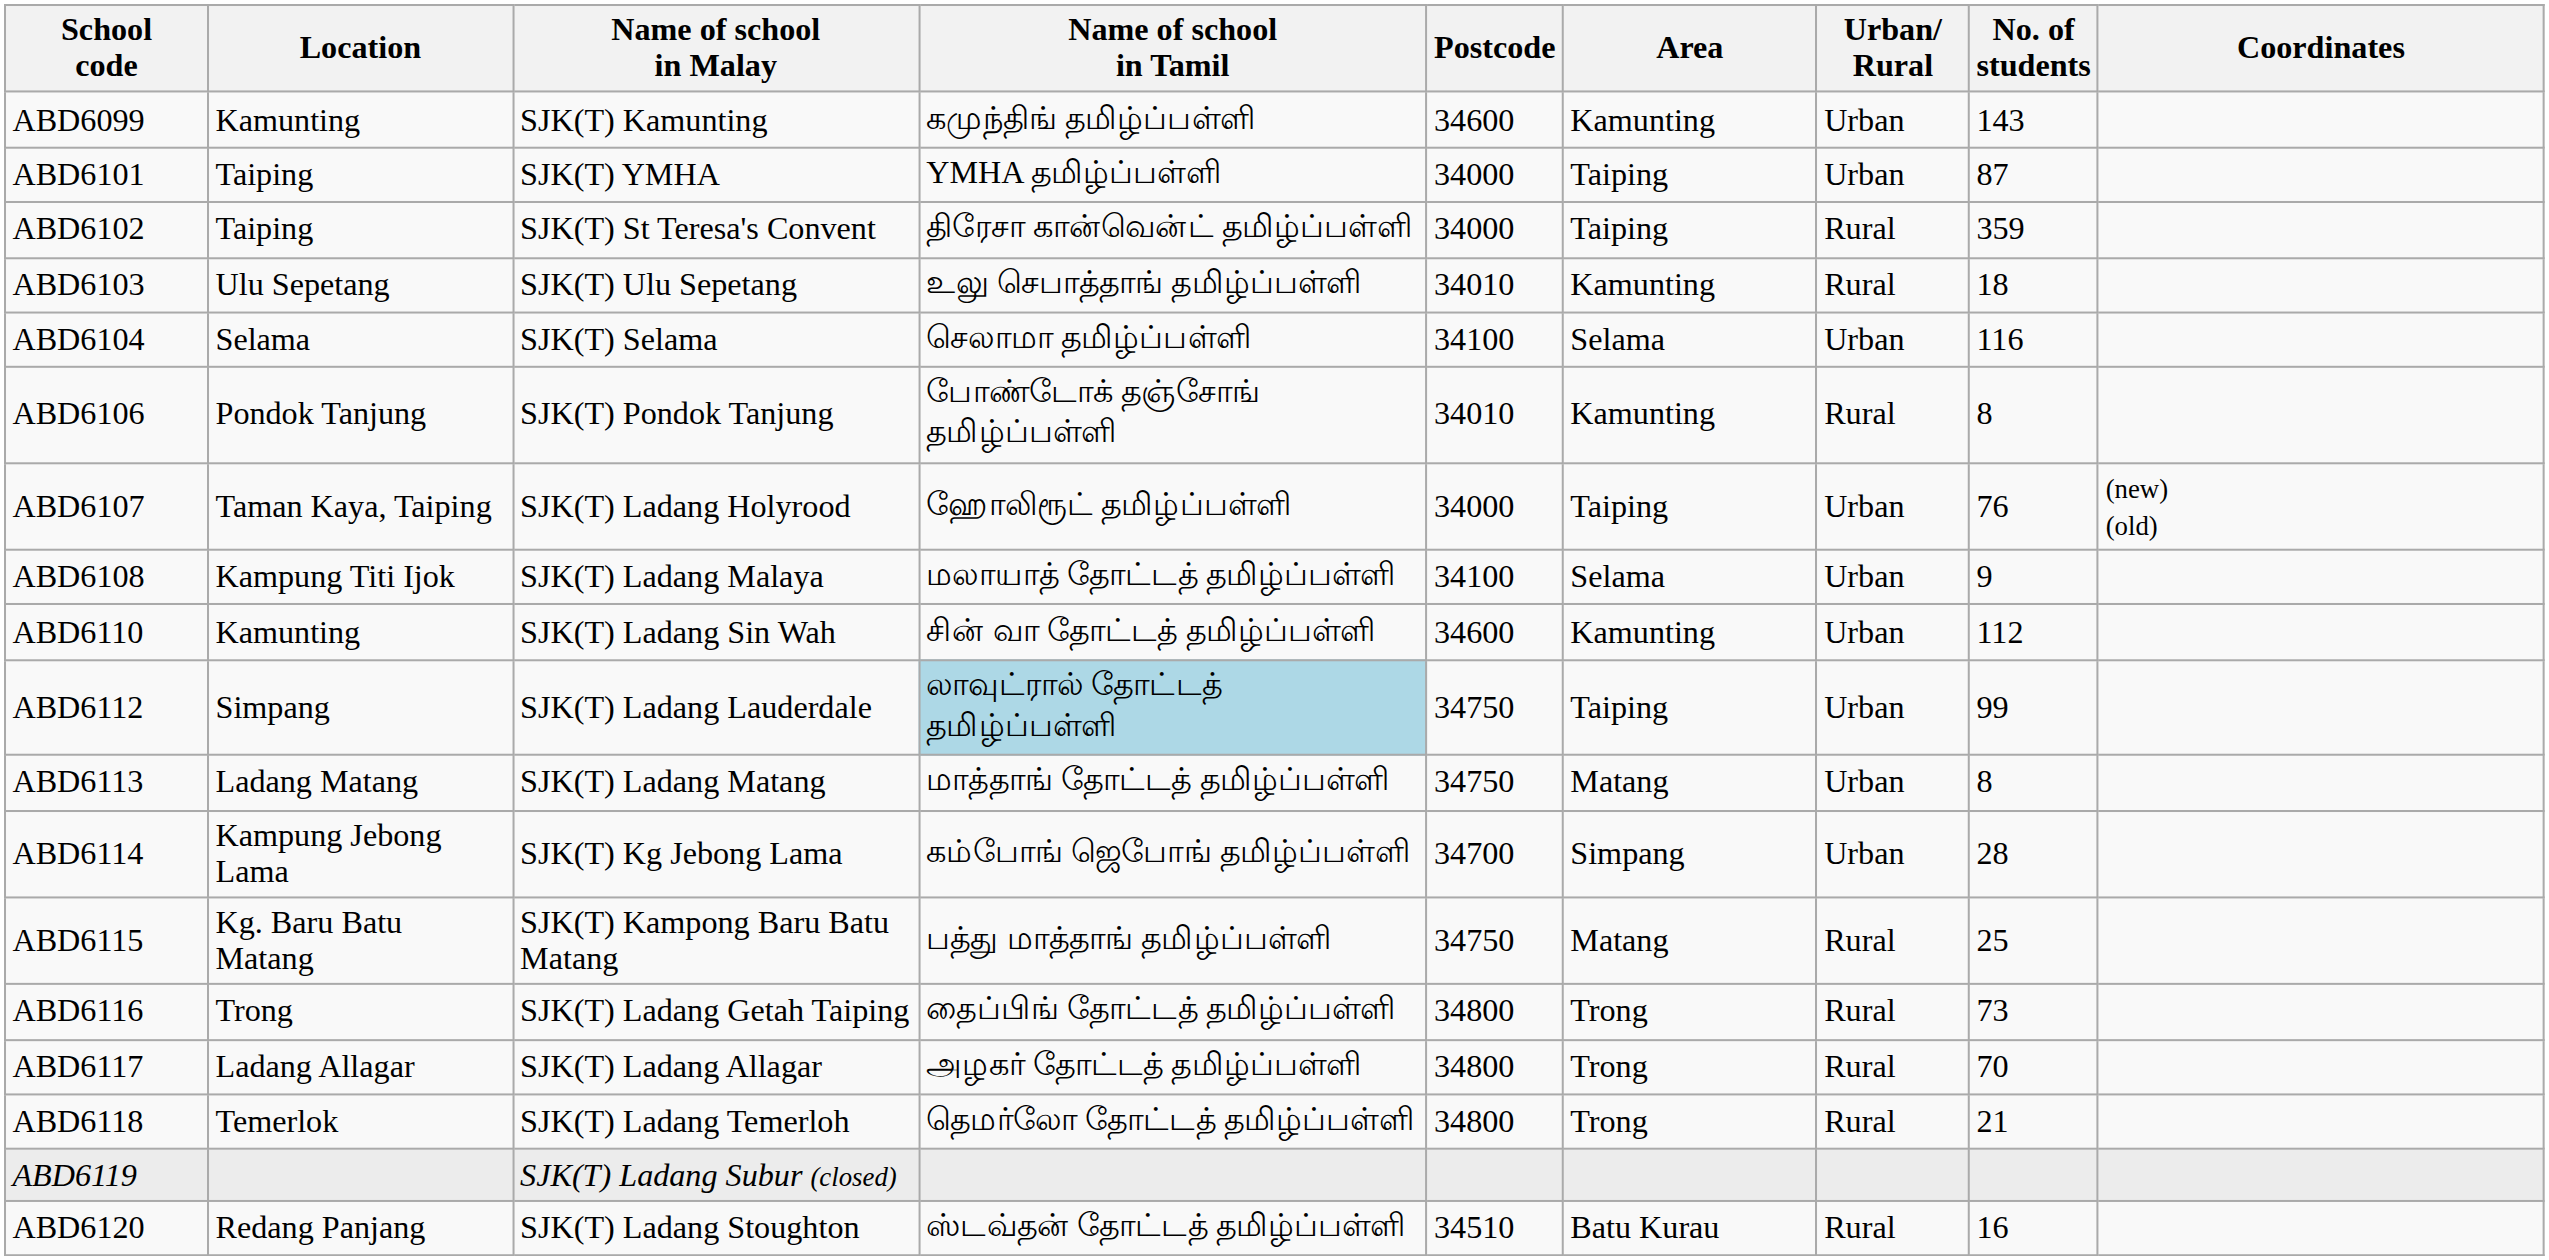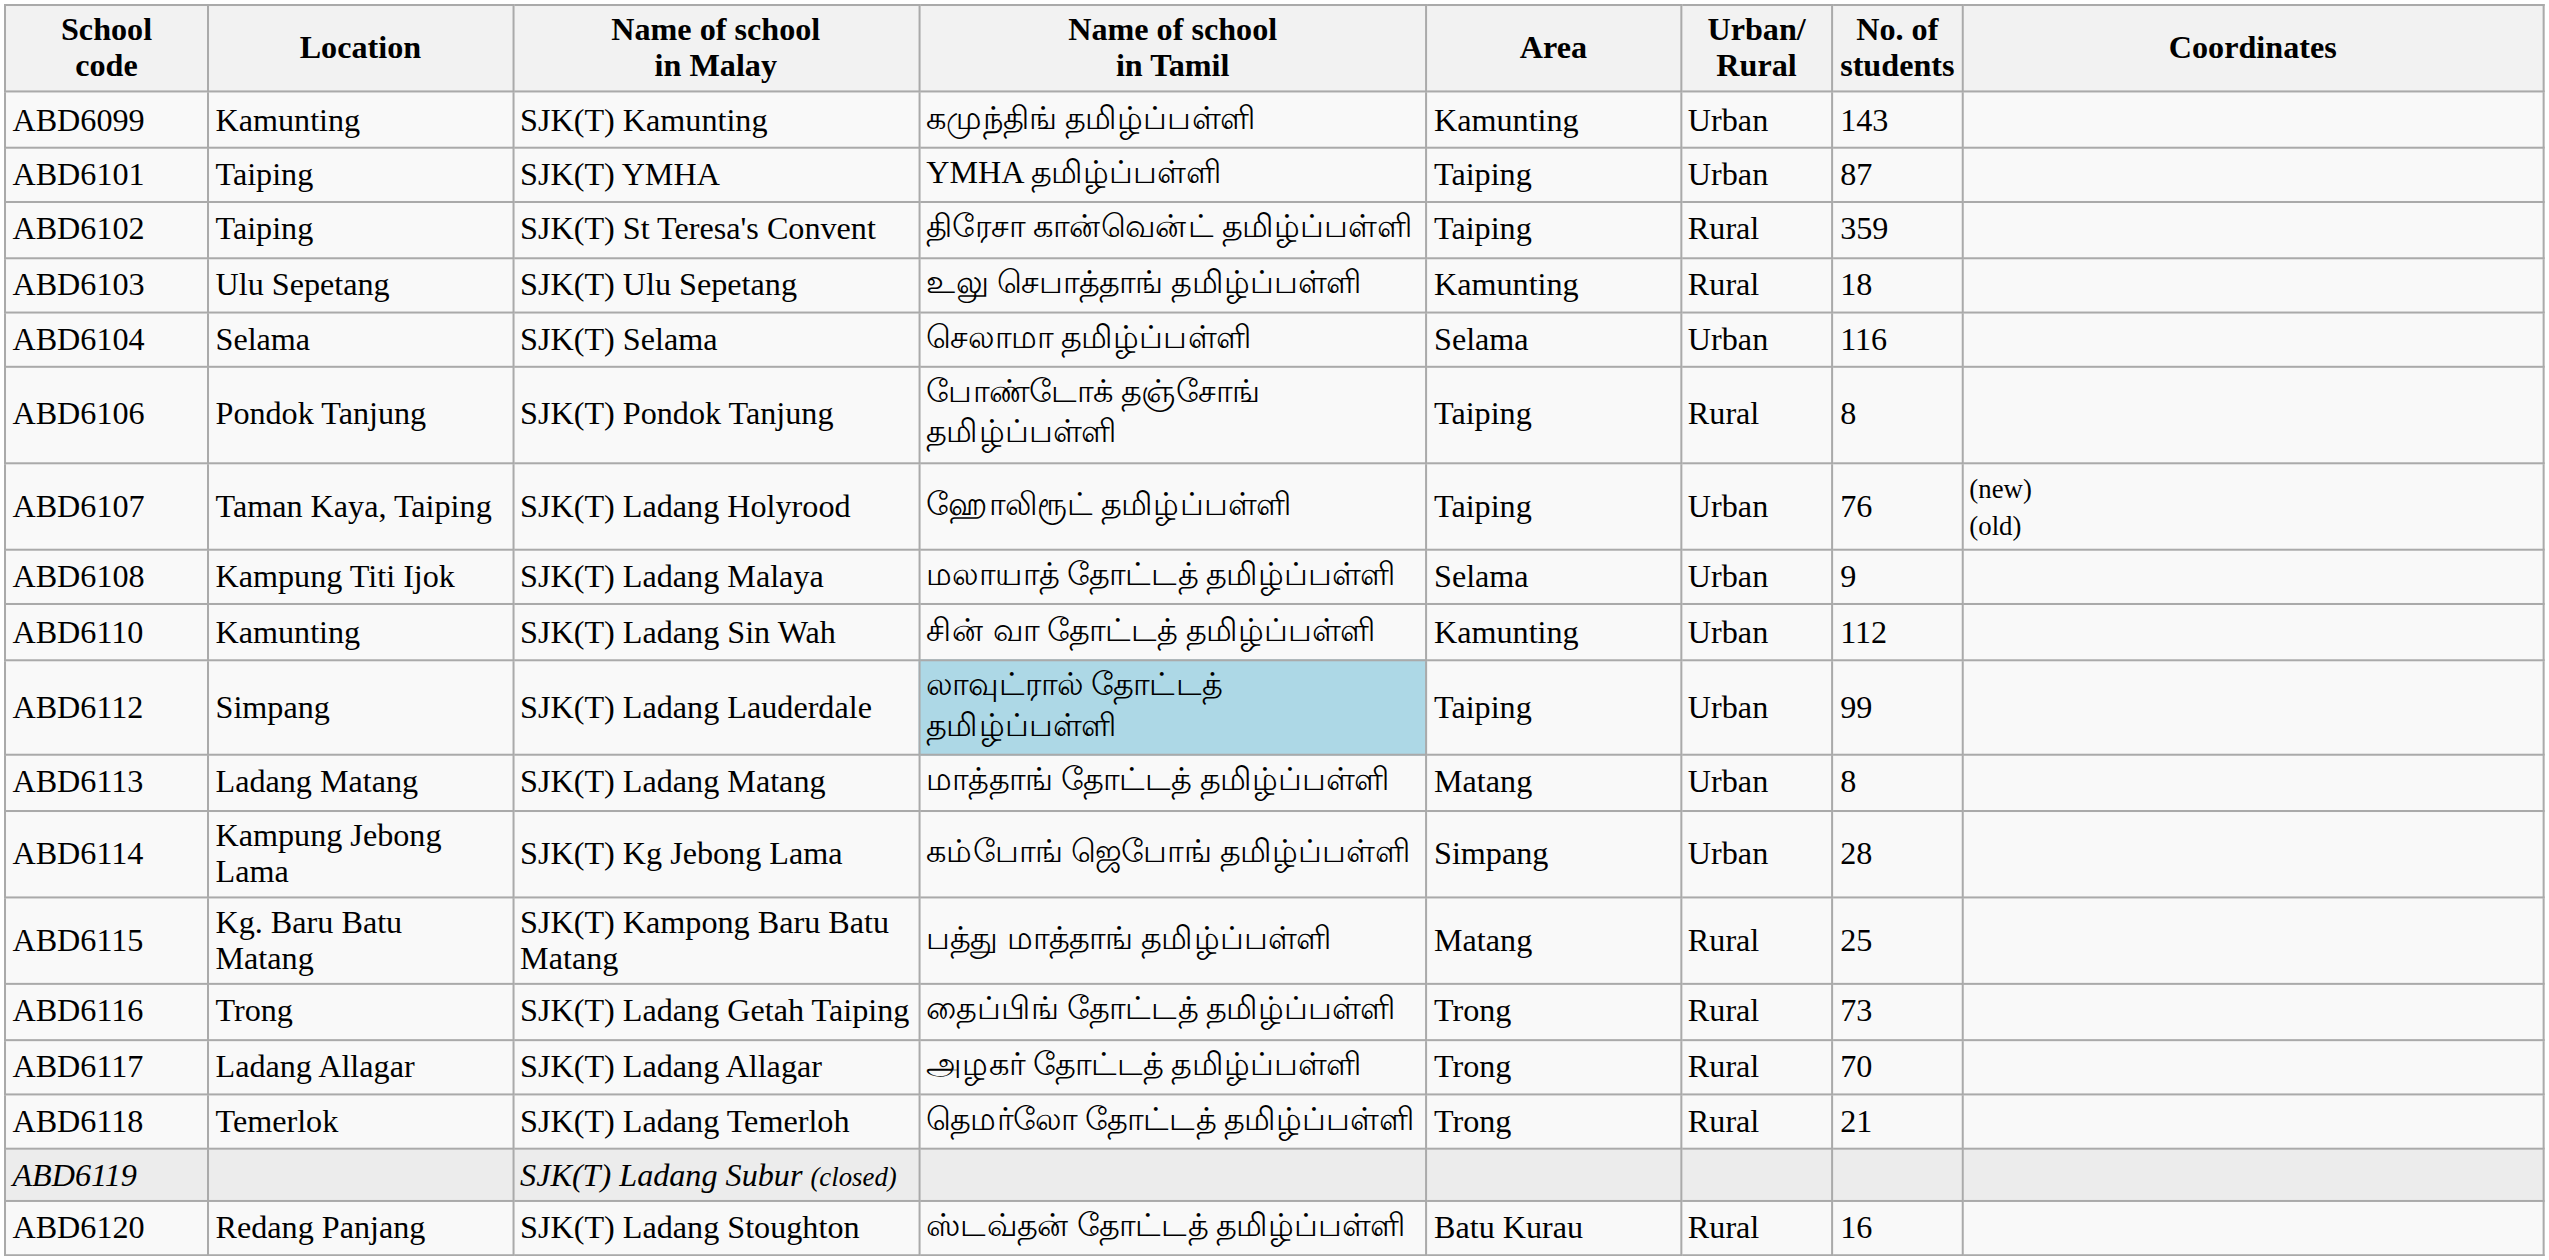- column: Postcode | 34600 | 34000 | 34000 | 34010 | 34100 | 34010 | 34000 | 34100 | 34600 | 34750 | 34750 | 34700 | 34750 | 34800 | 34800 | 34800 | 34510
ABD6106 | Area: Kamunting -> Taiping
